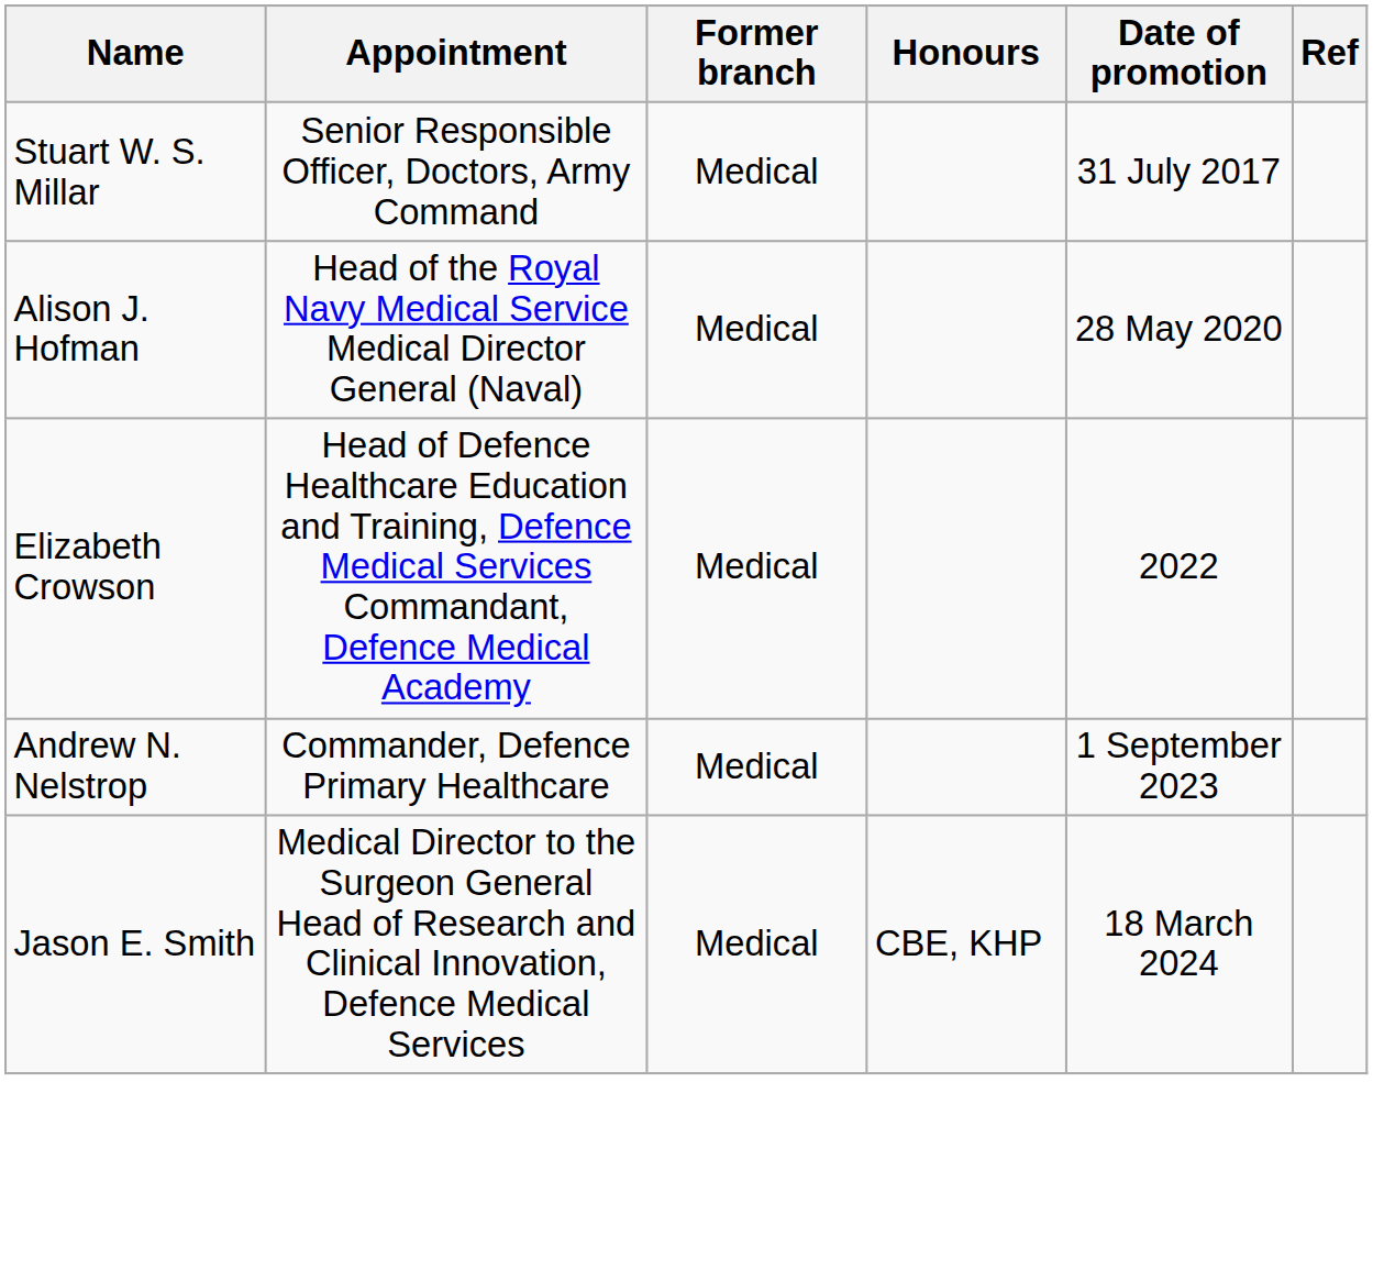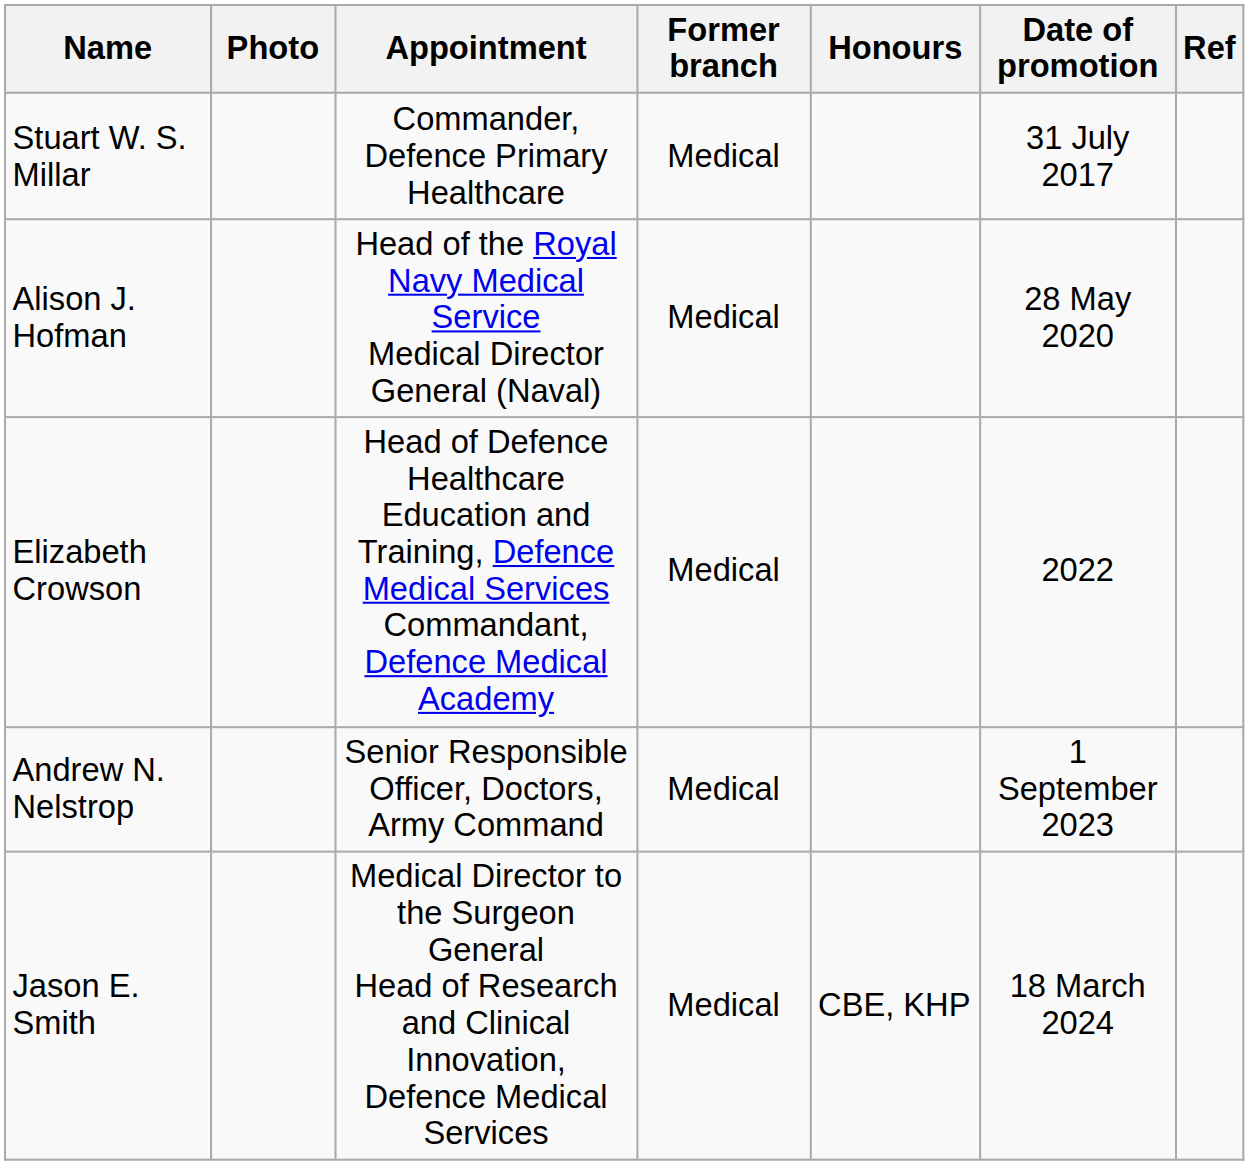+ column: Photo
Stuart W. S. Millar | Appointment: Senior Responsible Officer, Doctors, Army Command -> Commander, Defence Primary Healthcare
Andrew N. Nelstrop | Appointment: Commander, Defence Primary Healthcare -> Senior Responsible Officer, Doctors, Army Command
